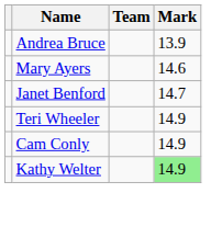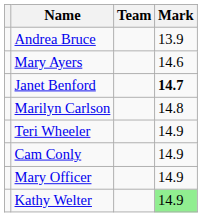Janet Benford | Mark: normal -> bold
+ row: Marilyn Carlson | 14.8
+ row: Mary Officer | 14.9
